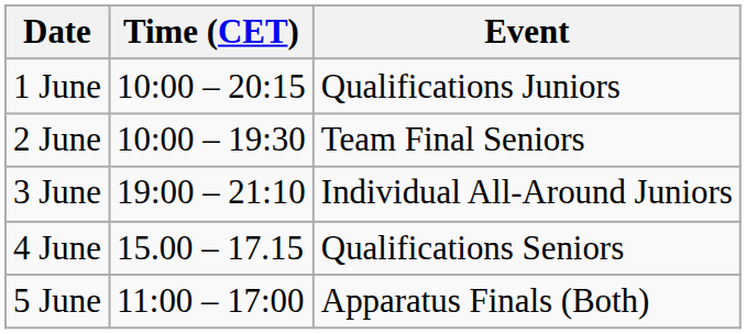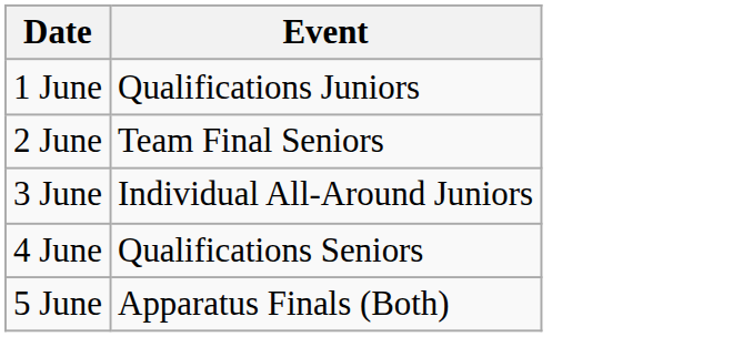- column: Time (CET) | 10:00 – 20:15 | 10:00 – 19:30 | 19:00 – 21:10 | 15.00 – 17.15 | 11:00 – 17:00
